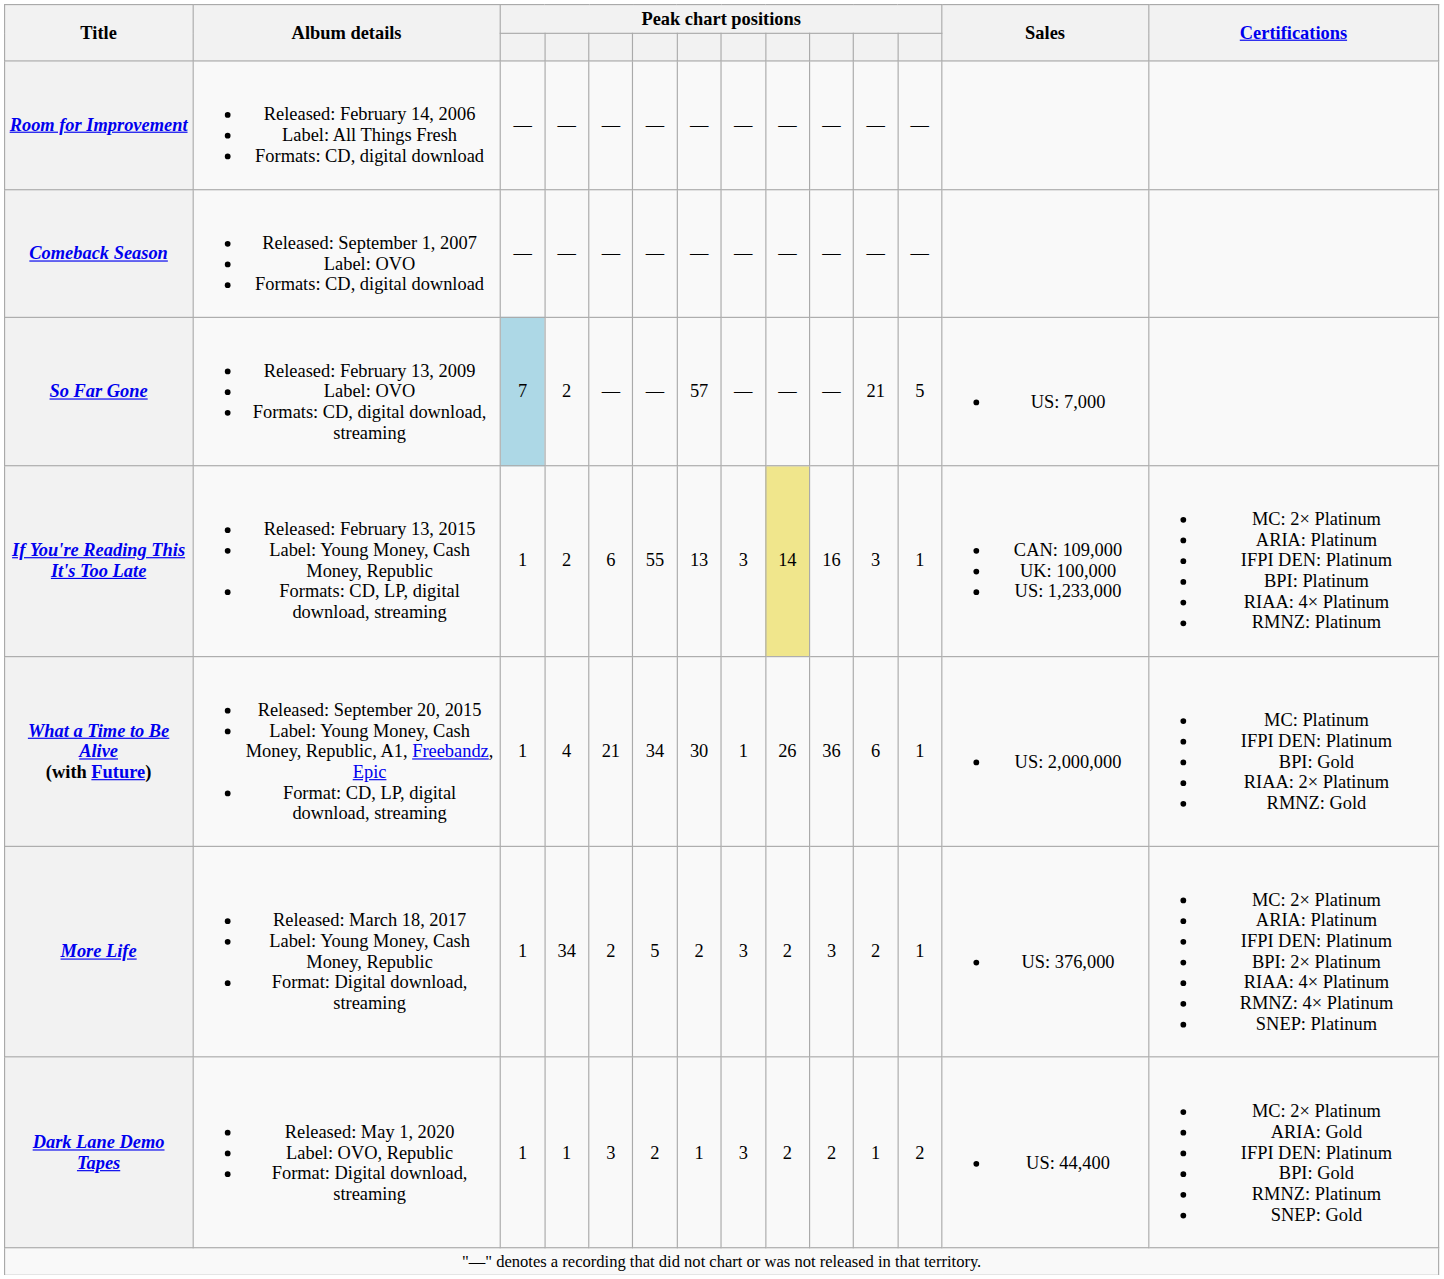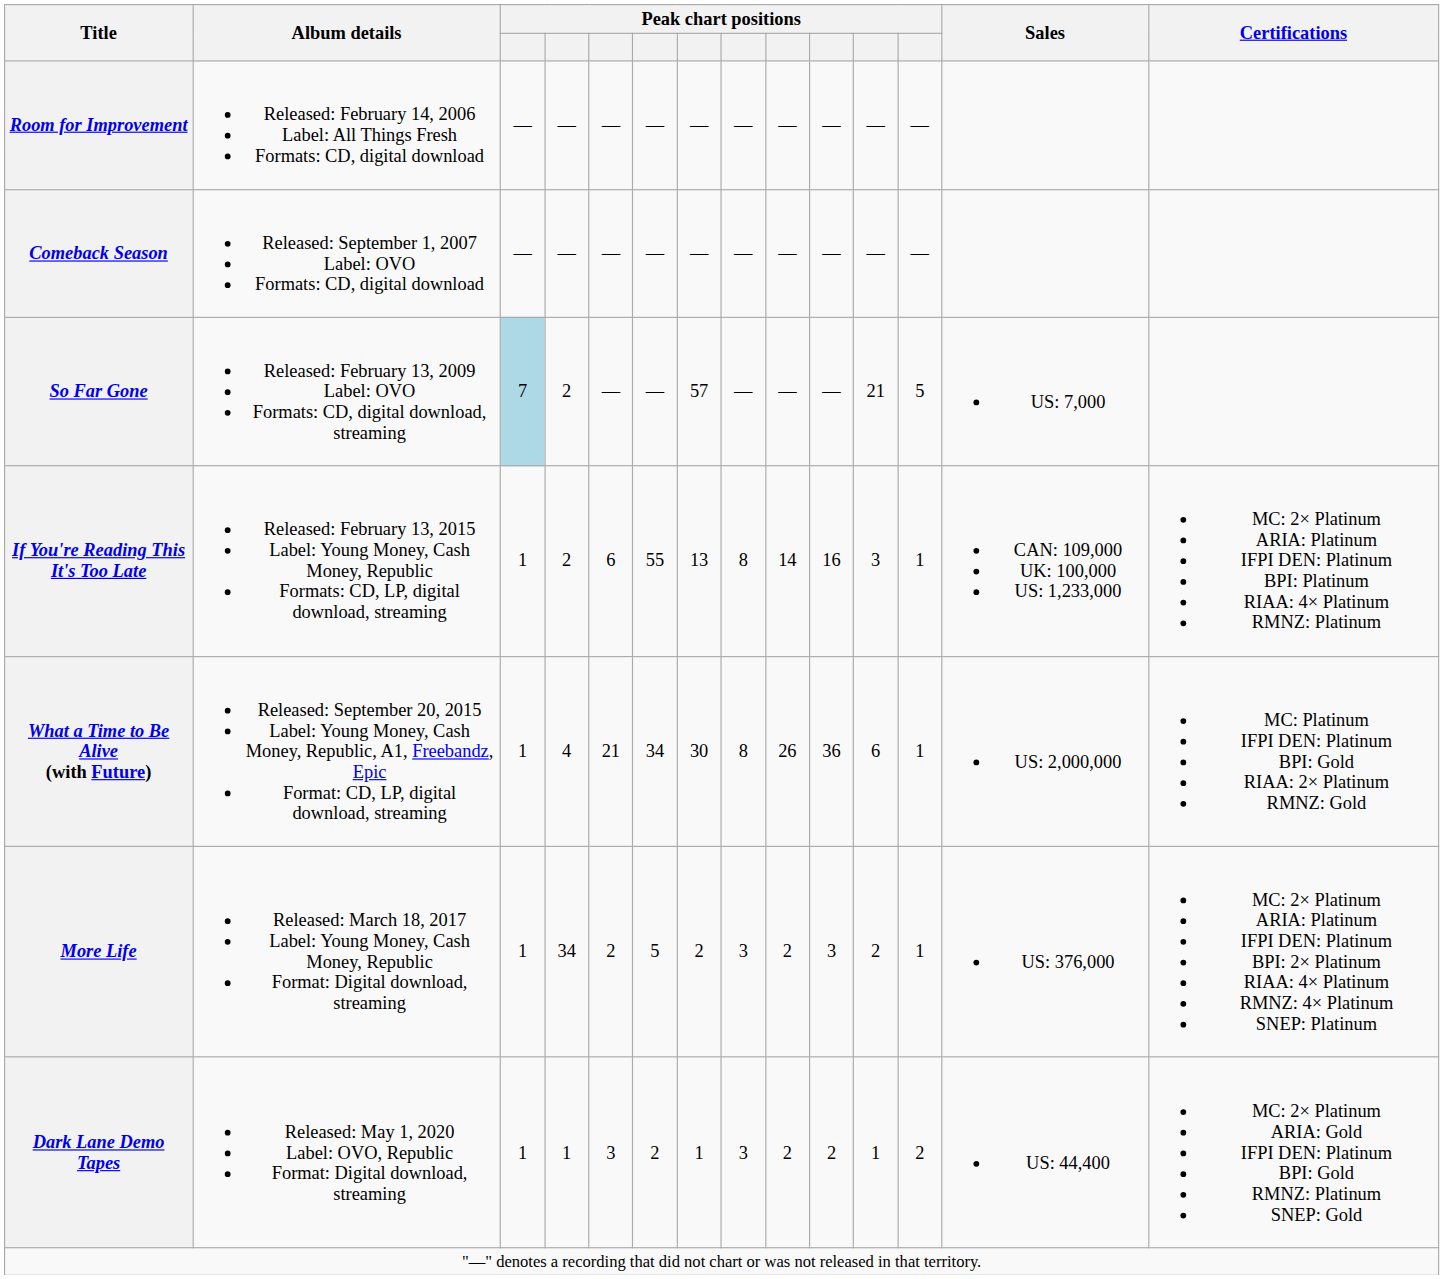If You're Reading This It's Too Late | column 8: 3 -> 8
If You're Reading This It's Too Late | column 9: khaki background -> no background
What a Time to Be Alive (with Future) | column 8: 1 -> 8
